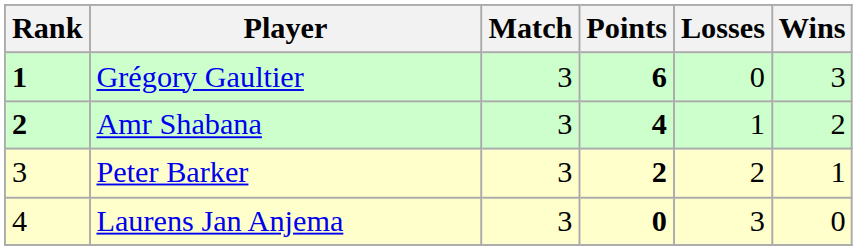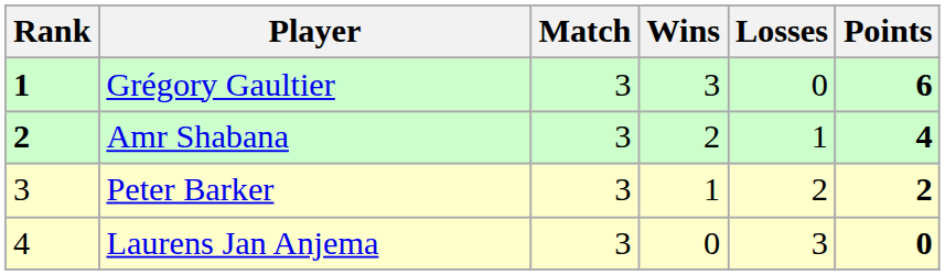columns swapped: Wins <-> Points
